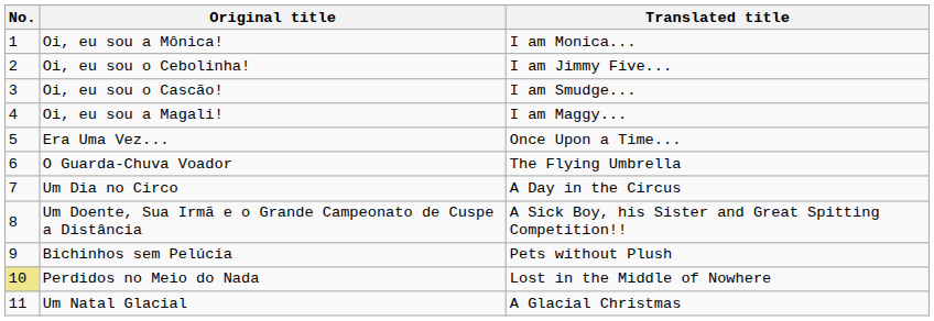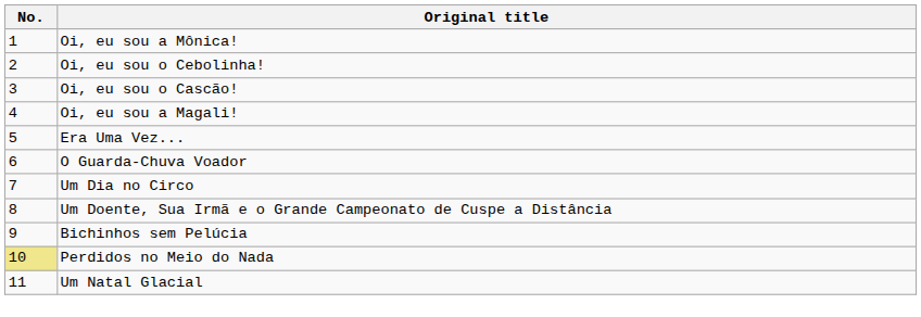- column: Translated title | I am Monica... | I am Jimmy Five... | I am Smudge... | I am Maggy... | Once Upon a Time... | The Flying Umbrella | A Day in the Circus | A Sick Boy, his Sister and Great Spitting Competition!! | Pets without Plush | Lost in the Middle of Nowhere | A Glacial Christmas
